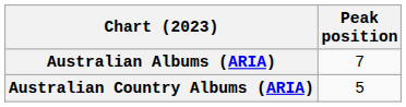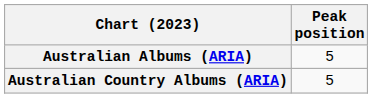Australian Albums (ARIA) | Peak position: 7 -> 5
